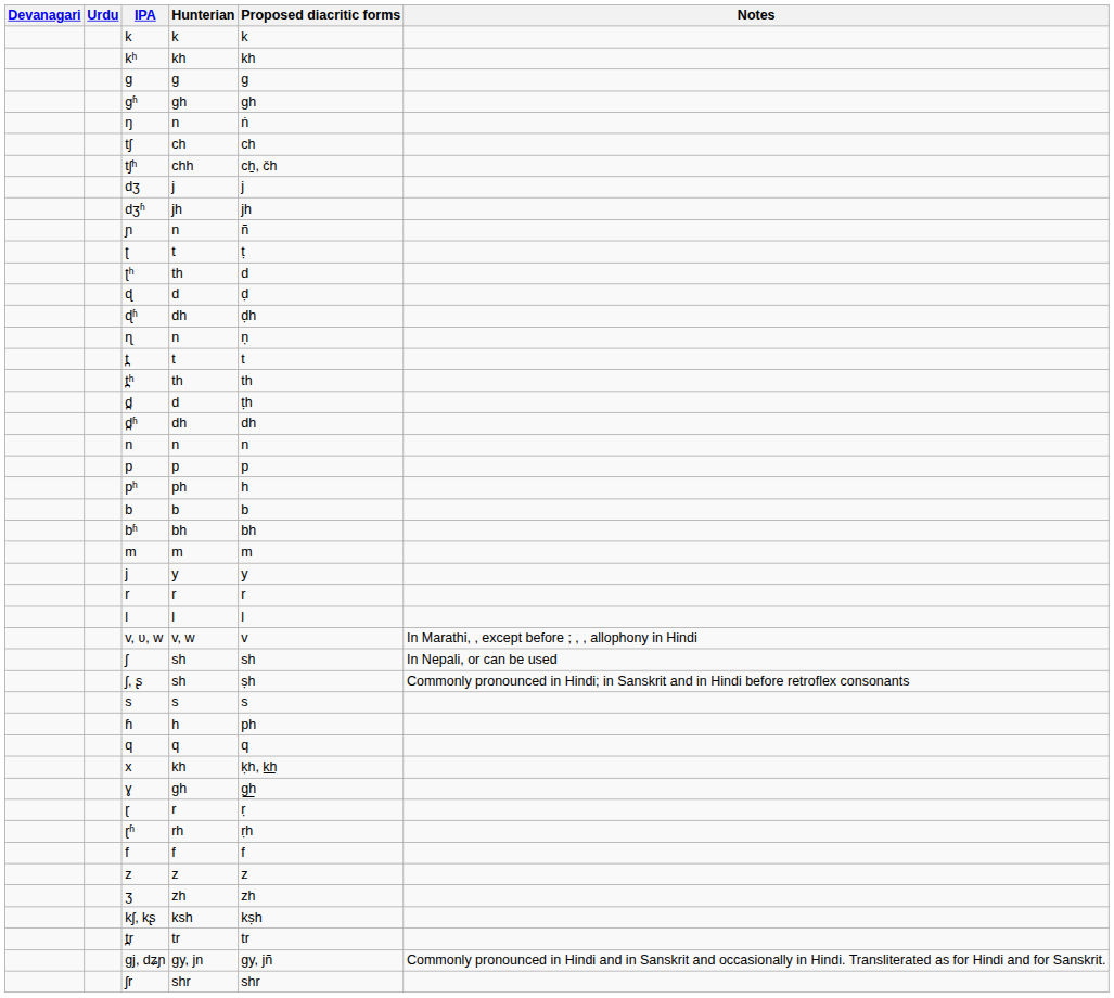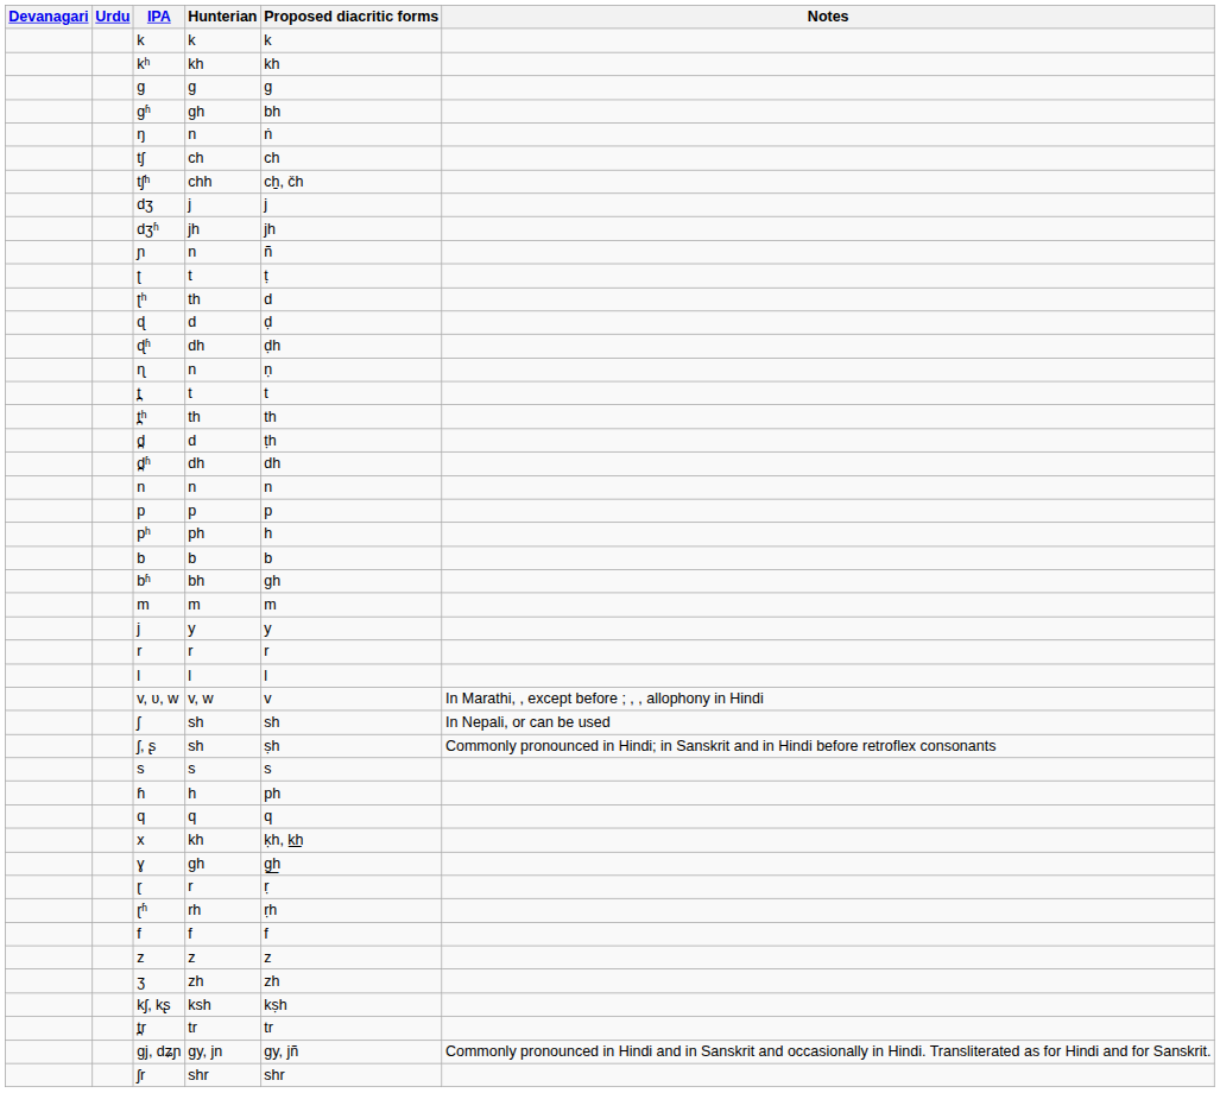ɡʱ | Proposed diacritic forms: gh -> bh
bʱ | Proposed diacritic forms: bh -> gh
